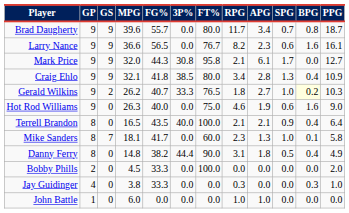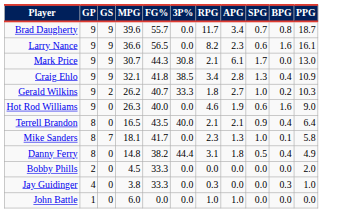- column: FT% | 80.0 | 76.7 | 95.8 | 80.0 | 76.5 | 75.0 | 100.0 | 60.0 | 90.0 | 100.0 | 0.0 | 0.0
Mark Price | MPG: 32.0 -> 30.7
Mark Price | PPG: 12.7 -> 13.0
Gerald Wilkins | BPG: lightyellow background -> no background
